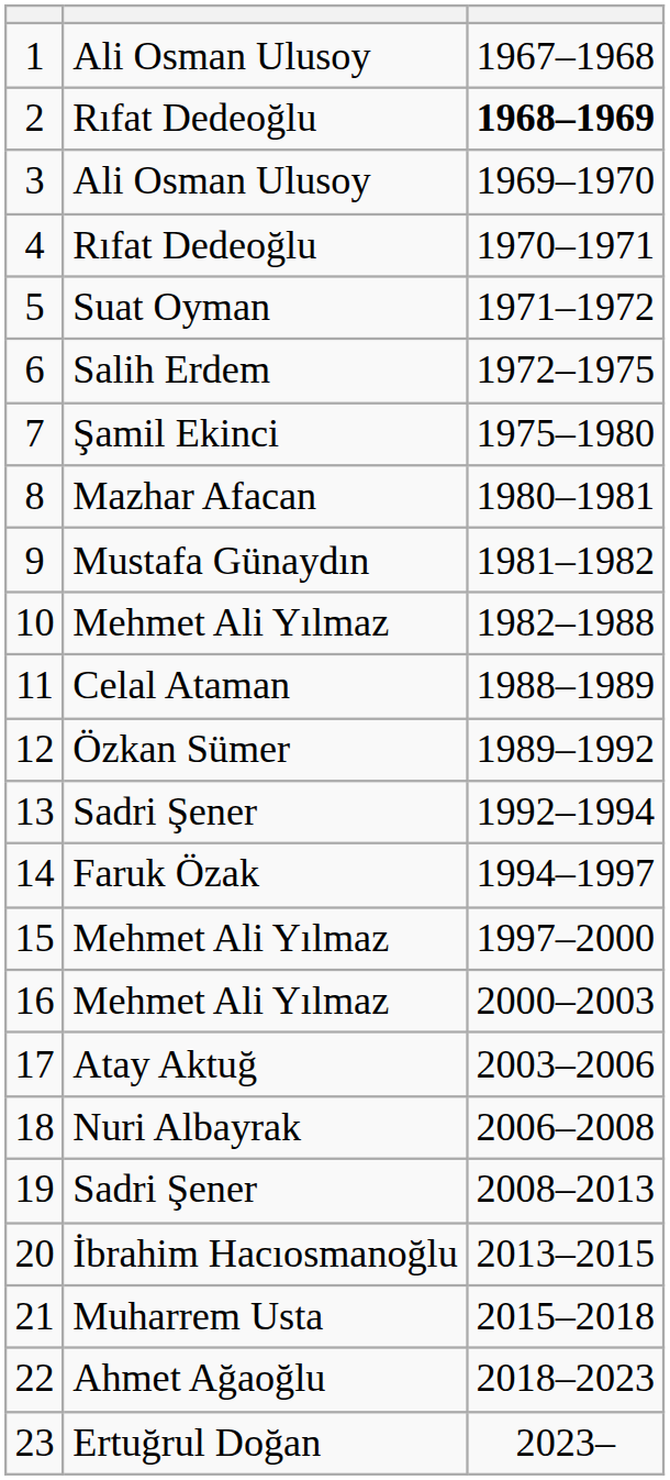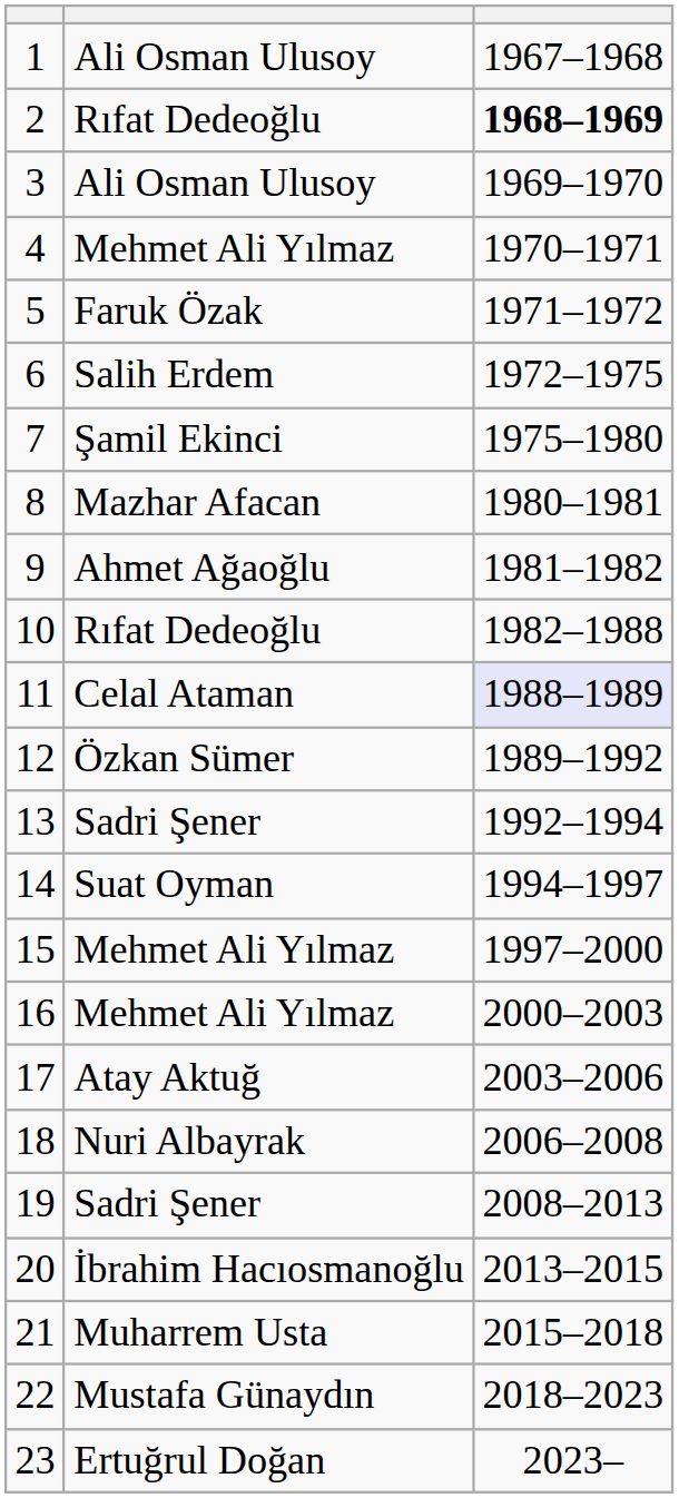4 | column 2: Rıfat Dedeoğlu -> Mehmet Ali Yılmaz
5 | column 2: Suat Oyman -> Faruk Özak
9 | column 2: Mustafa Günaydın -> Ahmet Ağaoğlu
10 | column 2: Mehmet Ali Yılmaz -> Rıfat Dedeoğlu
11 | column 3: no background -> lavender background
14 | column 2: Faruk Özak -> Suat Oyman
22 | column 2: Ahmet Ağaoğlu -> Mustafa Günaydın
